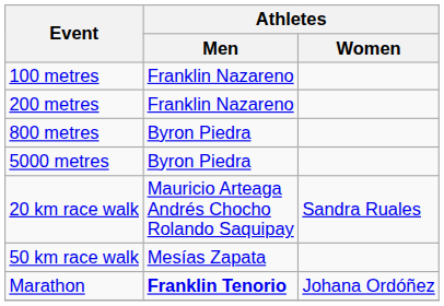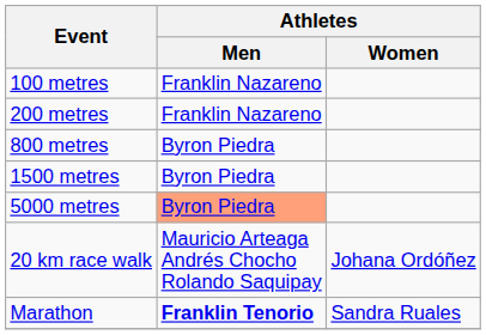+ row: 1500 metres | Byron Piedra
5000 metres | Athletes / Men: no background -> lightsalmon background
20 km race walk | Athletes / Women: Sandra Ruales -> Johana Ordóñez
- row: 50 km race walk | Mesías Zapata
Marathon | Athletes / Women: Johana Ordóñez -> Sandra Ruales
